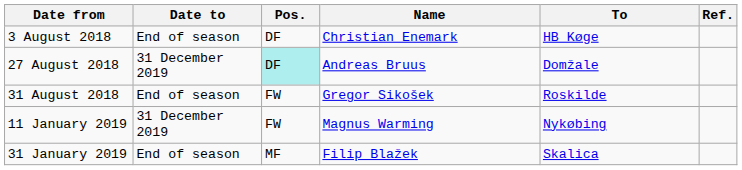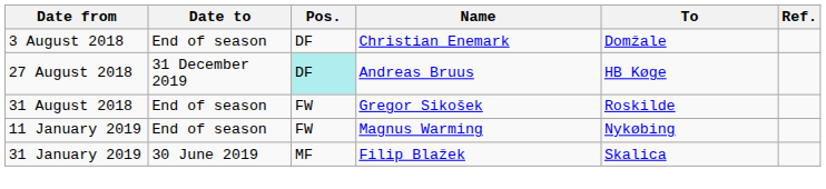3 August 2018 | To: HB Køge -> Domžale
27 August 2018 | To: Domžale -> HB Køge
11 January 2019 | Date to: 31 December 2019 -> End of season
31 January 2019 | Date to: End of season -> 30 June 2019
